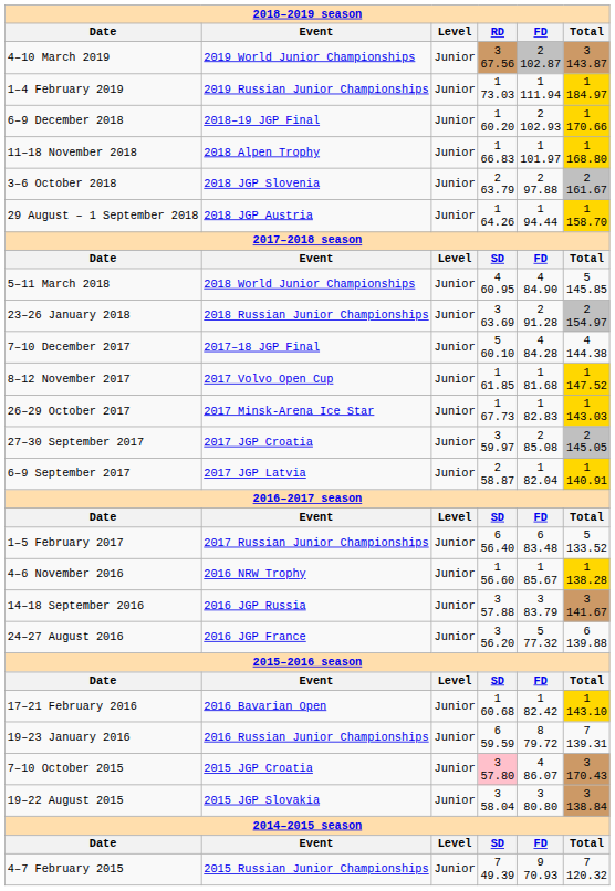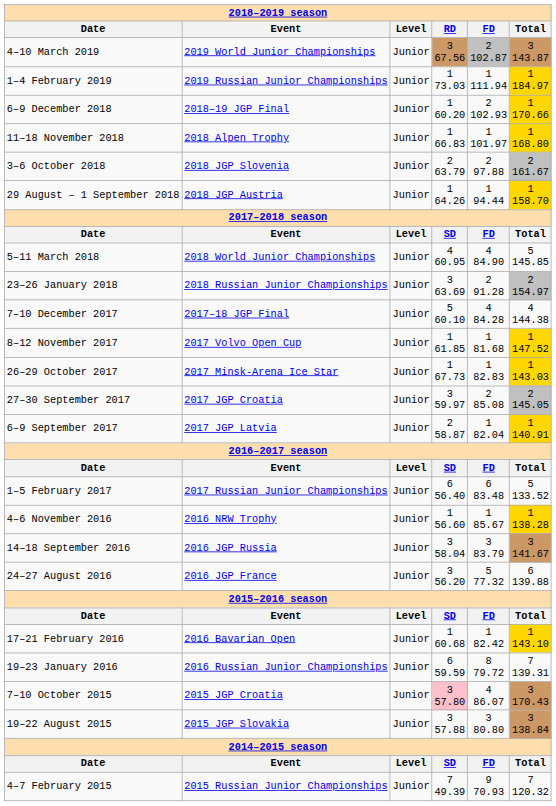14–18 September 2016 | column 4: 3 57.88 -> 3 58.04
19–22 August 2015 | column 4: 3 58.04 -> 3 57.88
